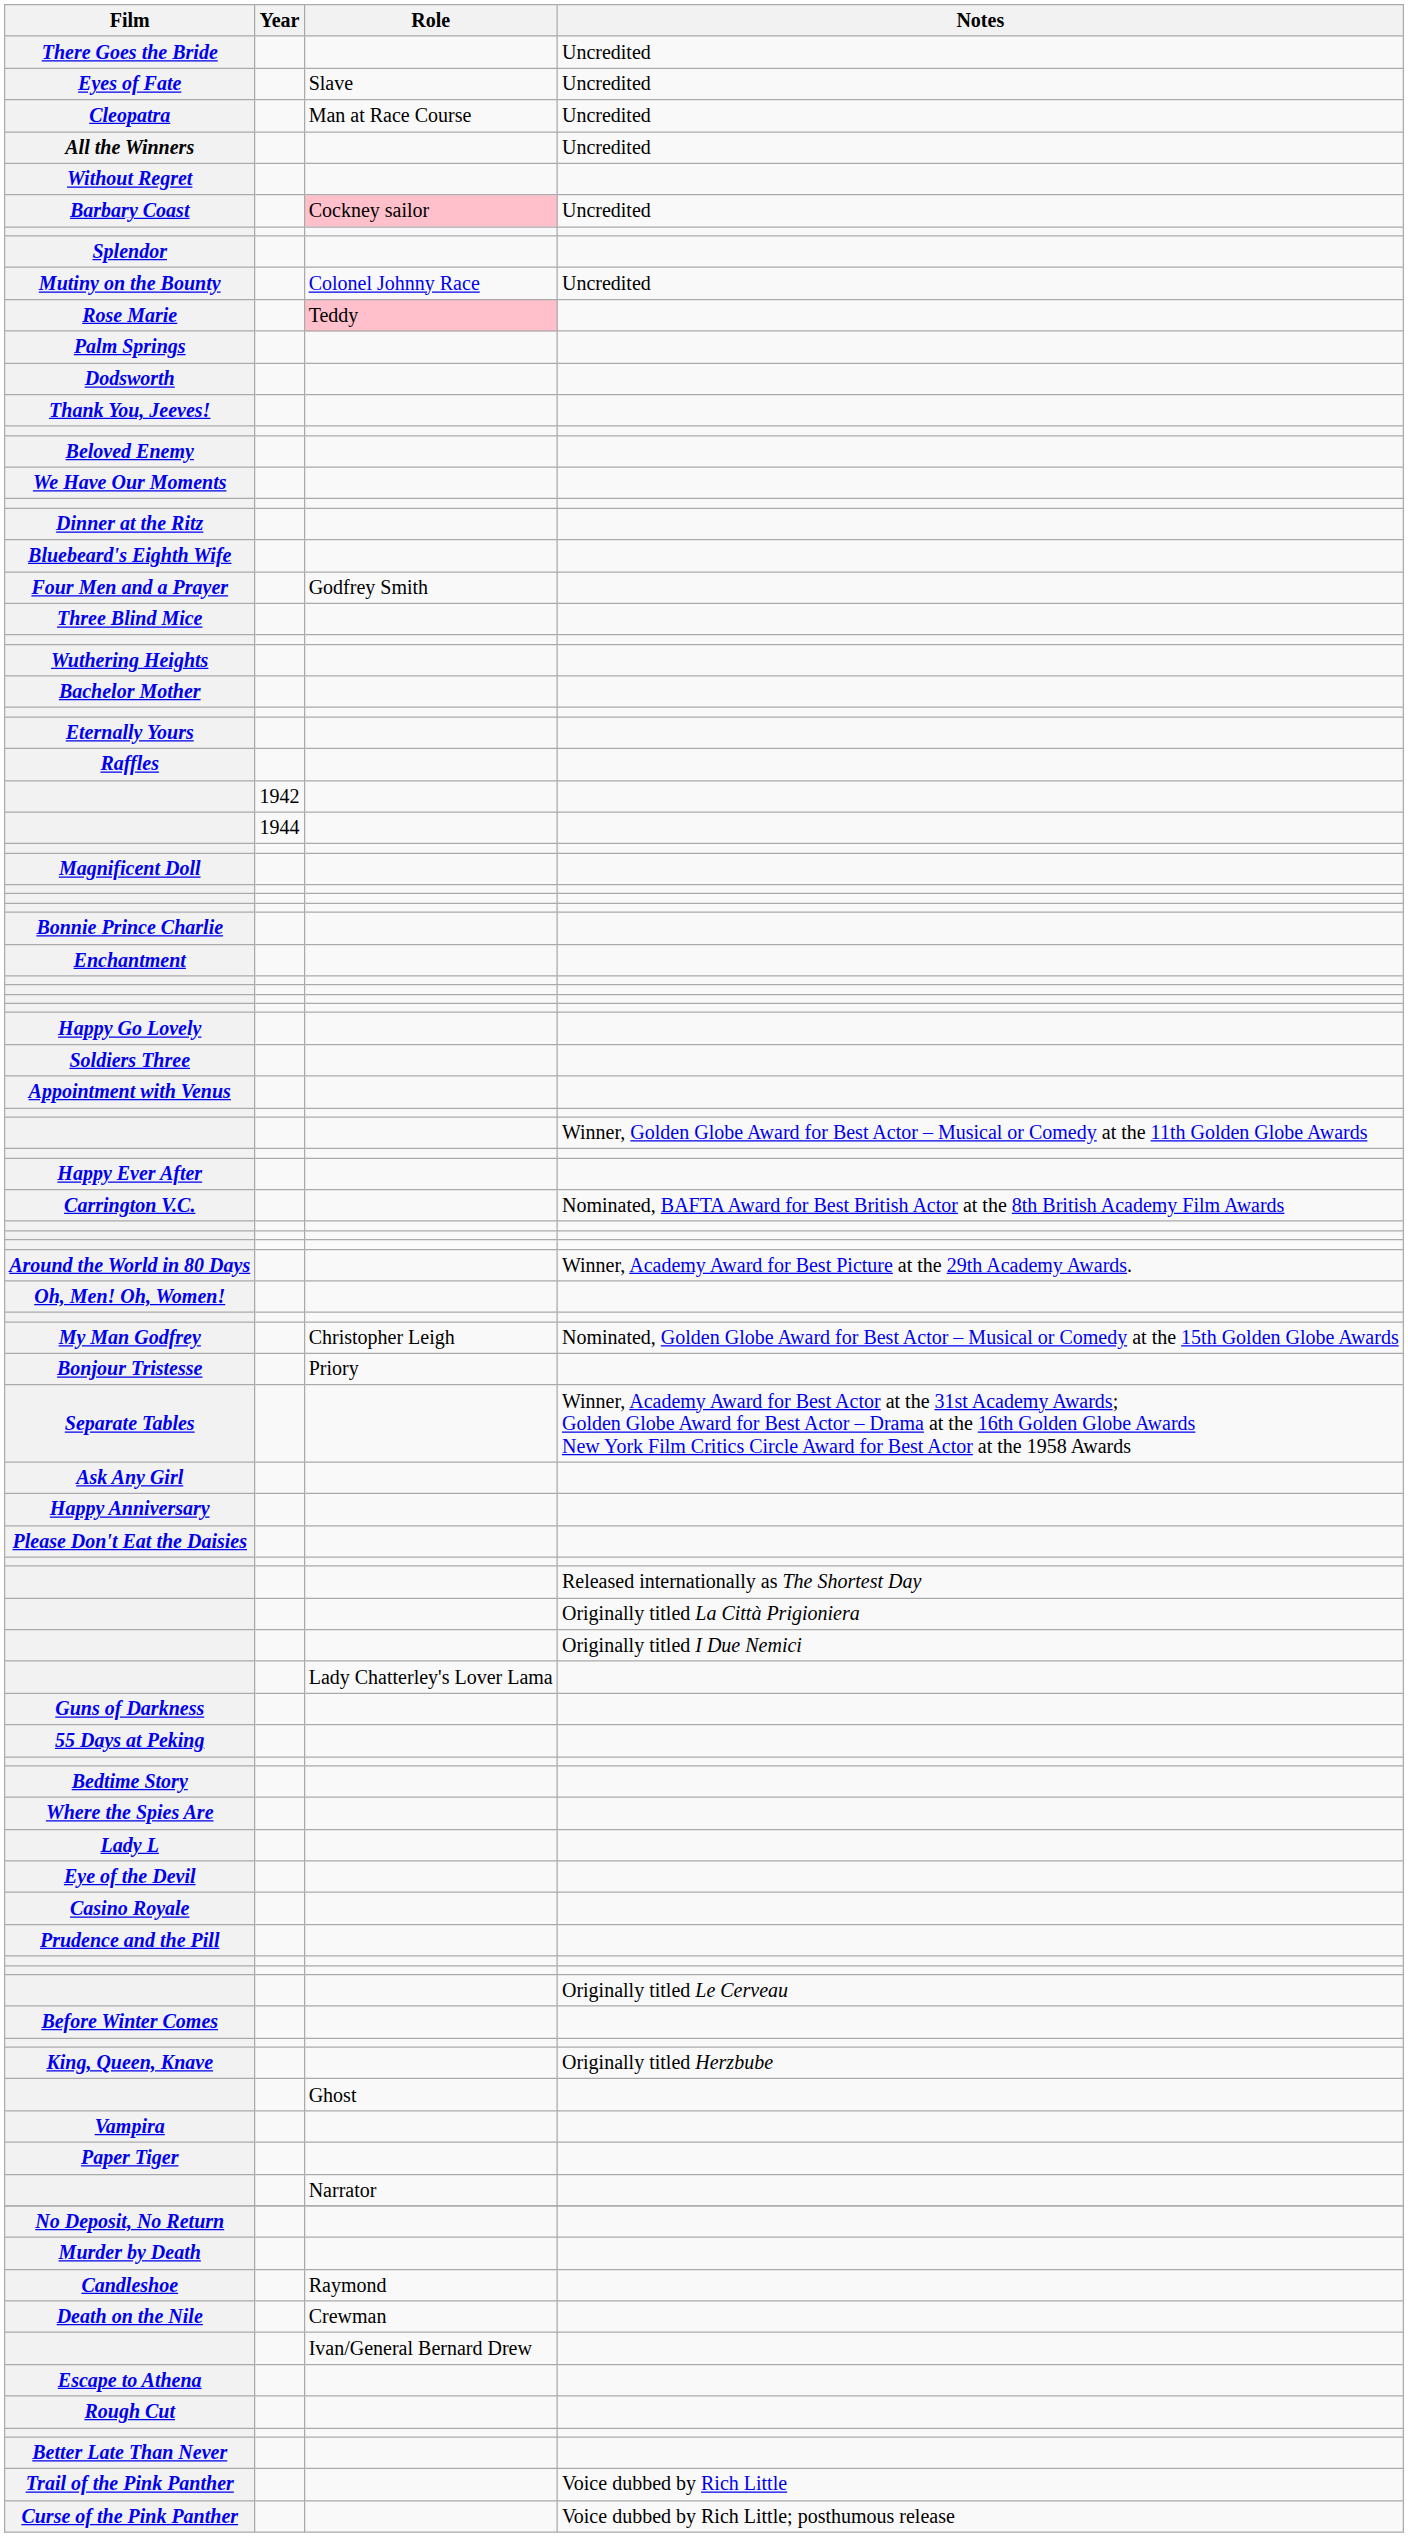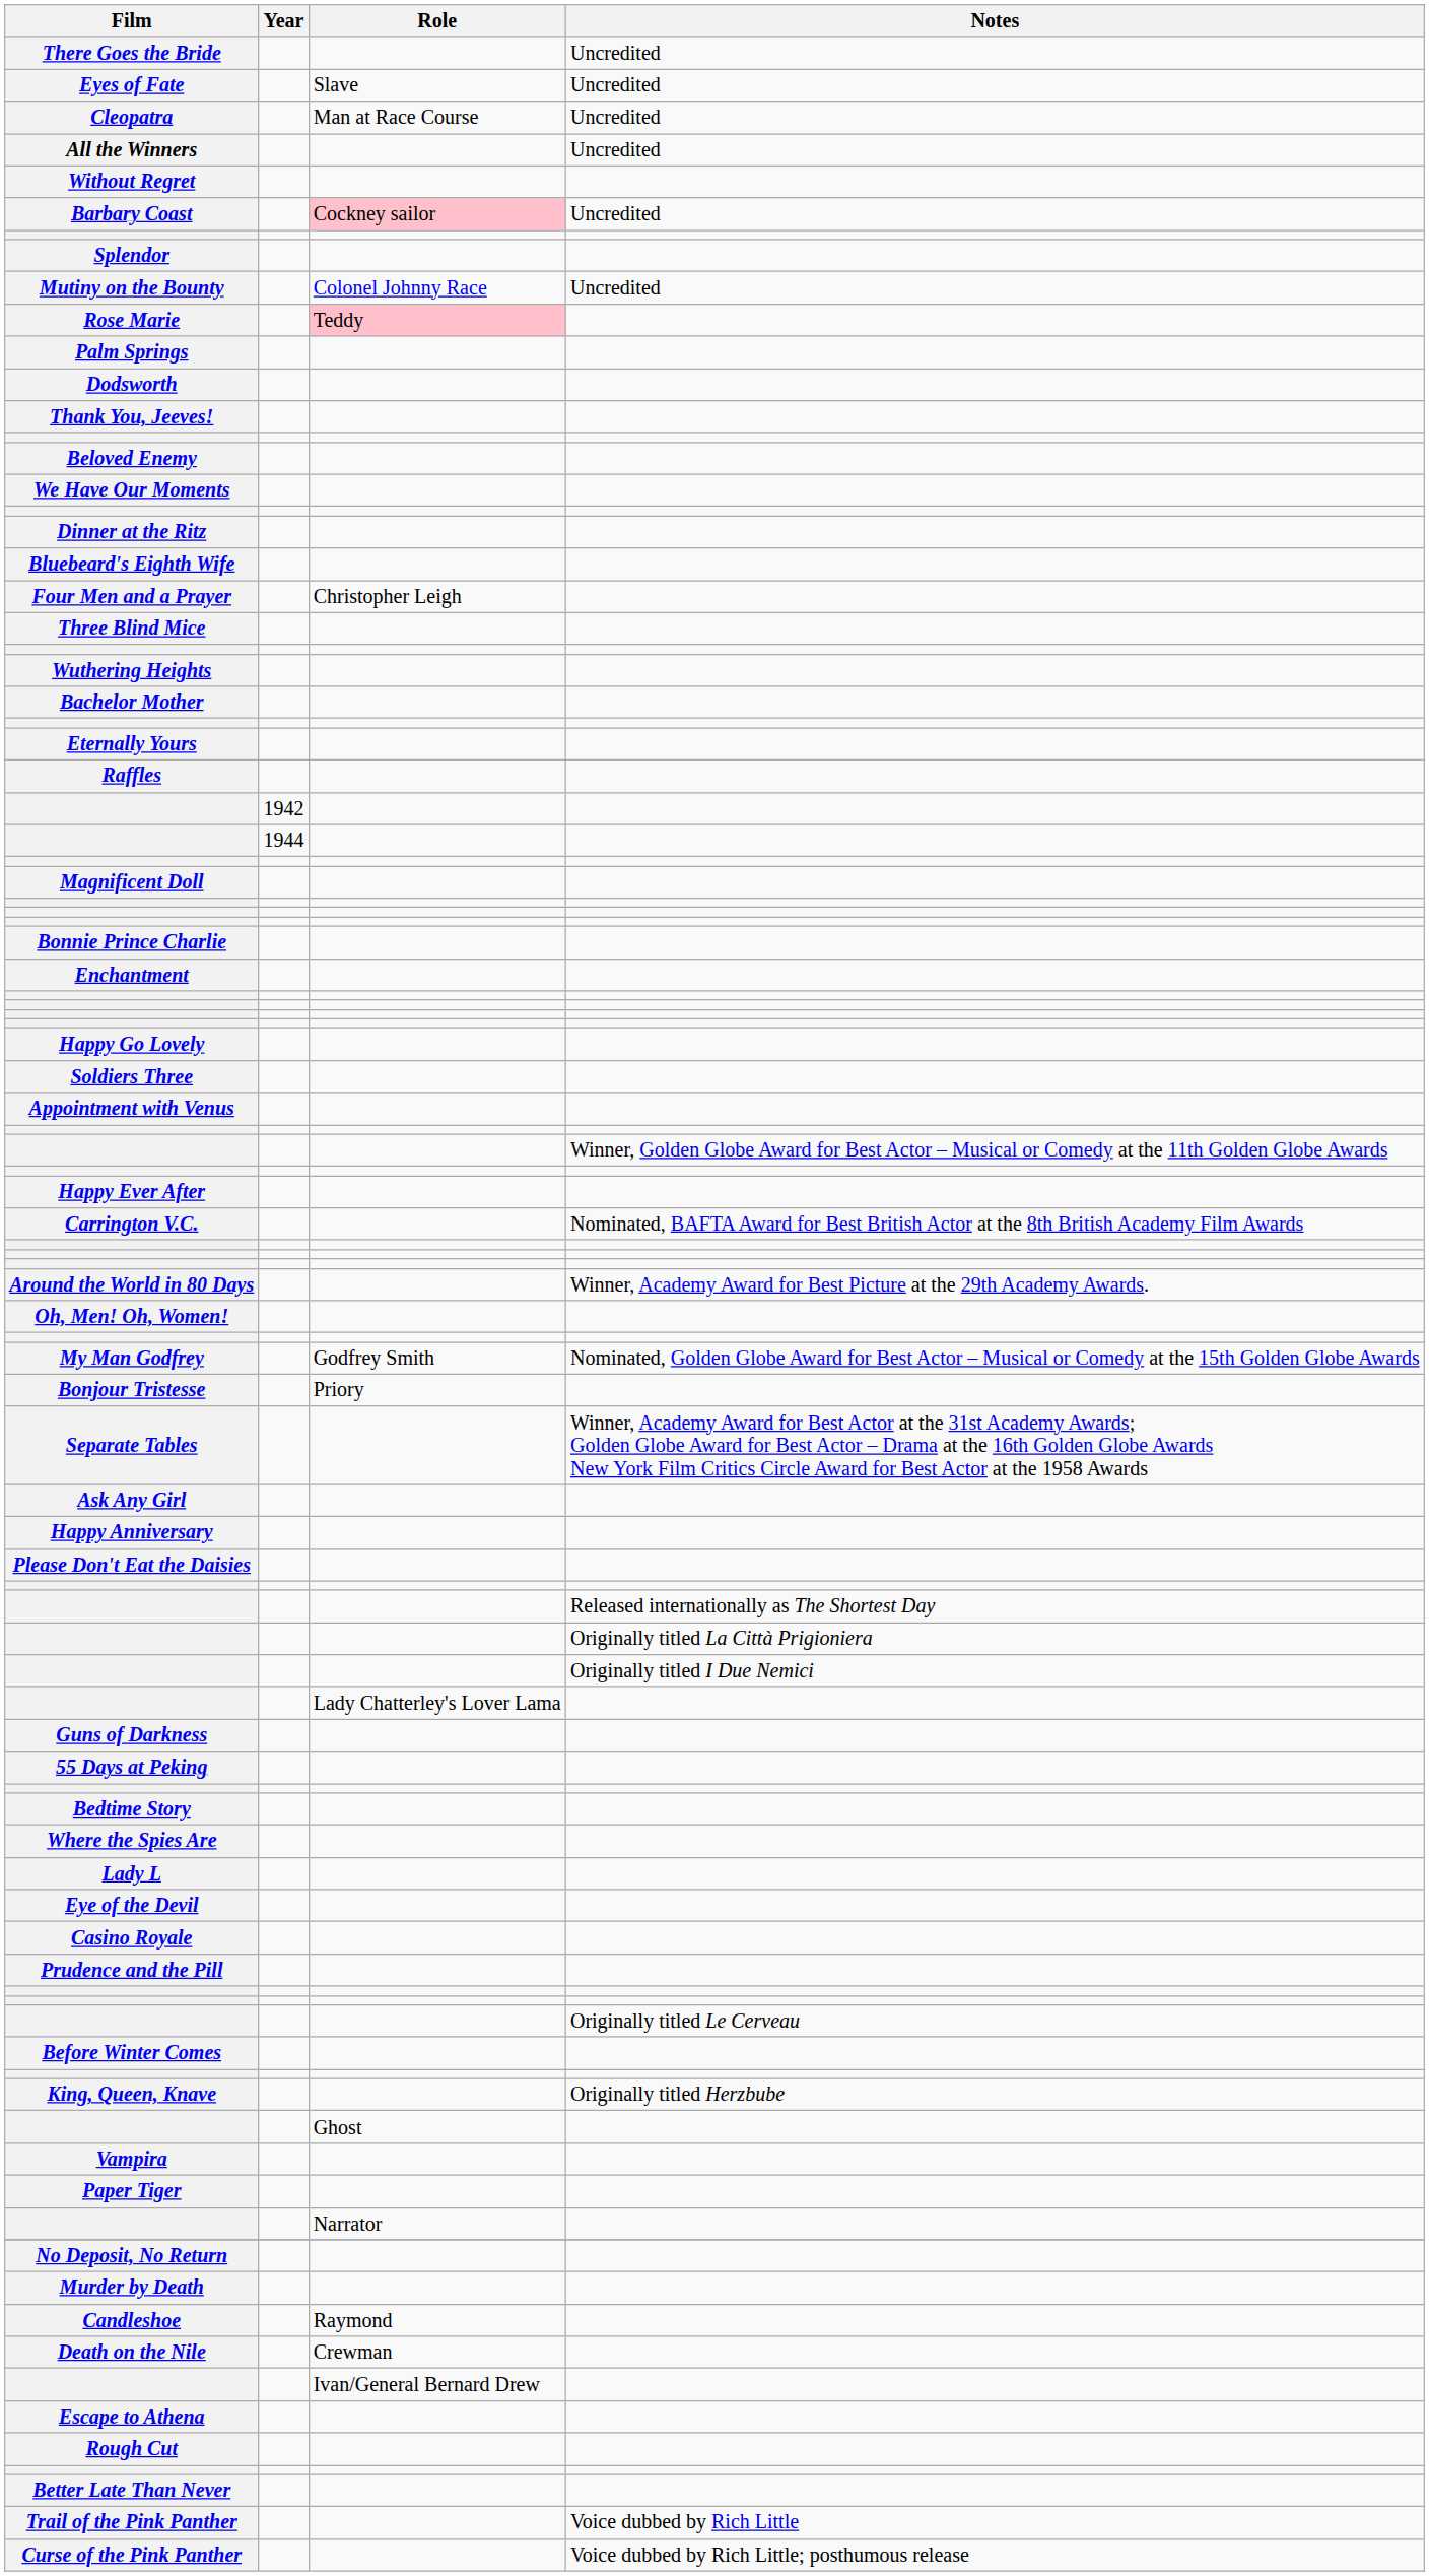Four Men and a Prayer | Role: Godfrey Smith -> Christopher Leigh
My Man Godfrey | Role: Christopher Leigh -> Godfrey Smith
